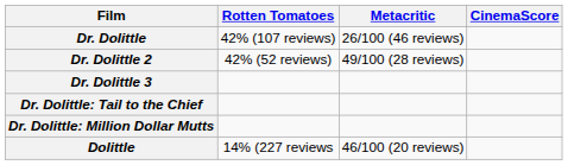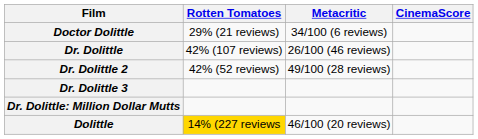+ row: Doctor Dolittle | 29% (21 reviews) | 34/100 (6 reviews)
- row: Dr. Dolittle: Tail to the Chief
Dolittle | Rotten Tomatoes: no background -> gold background
